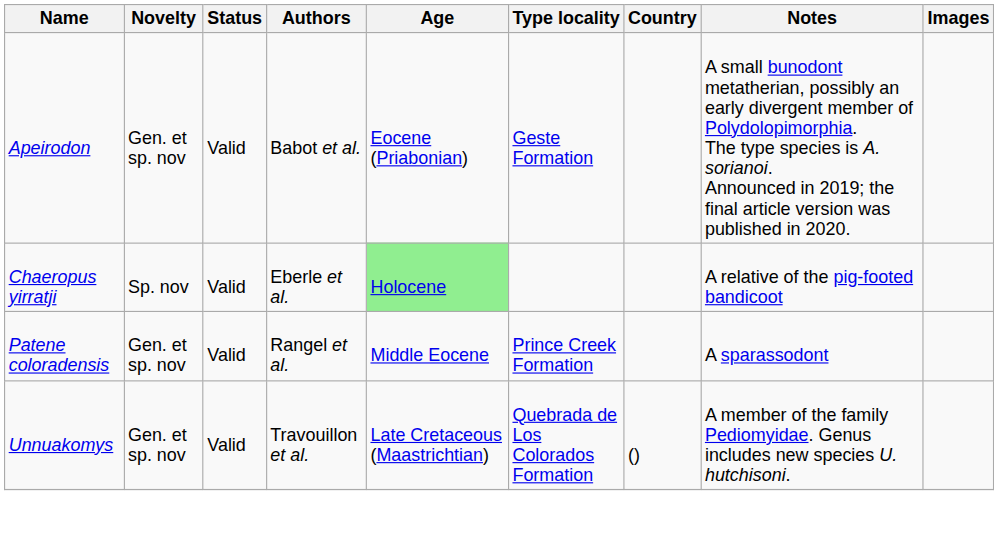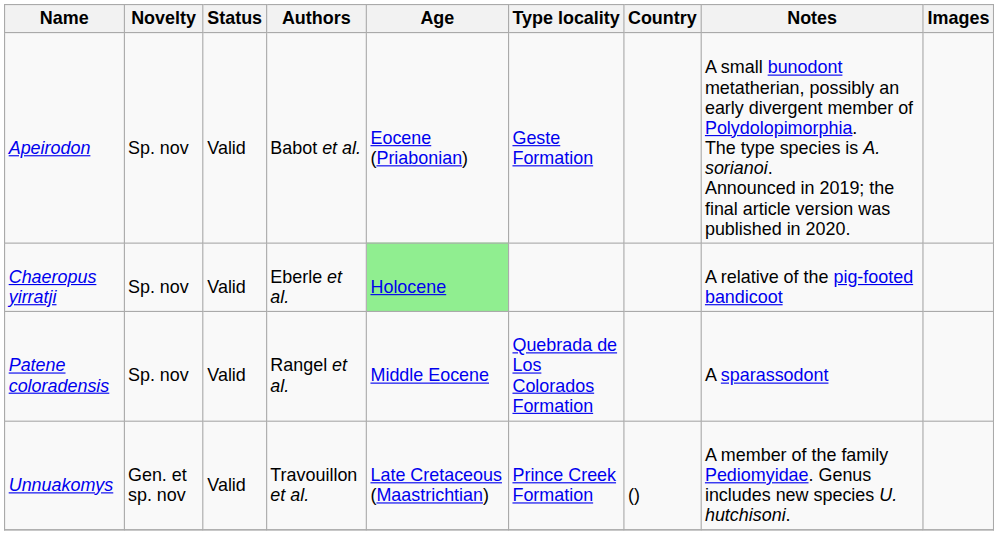Apeirodon | Novelty: Gen. et sp. nov -> Sp. nov
Patene coloradensis | Novelty: Gen. et sp. nov -> Sp. nov
Patene coloradensis | Type locality: Prince Creek Formation -> Quebrada de Los Colorados Formation
Unnuakomys | Type locality: Quebrada de Los Colorados Formation -> Prince Creek Formation
